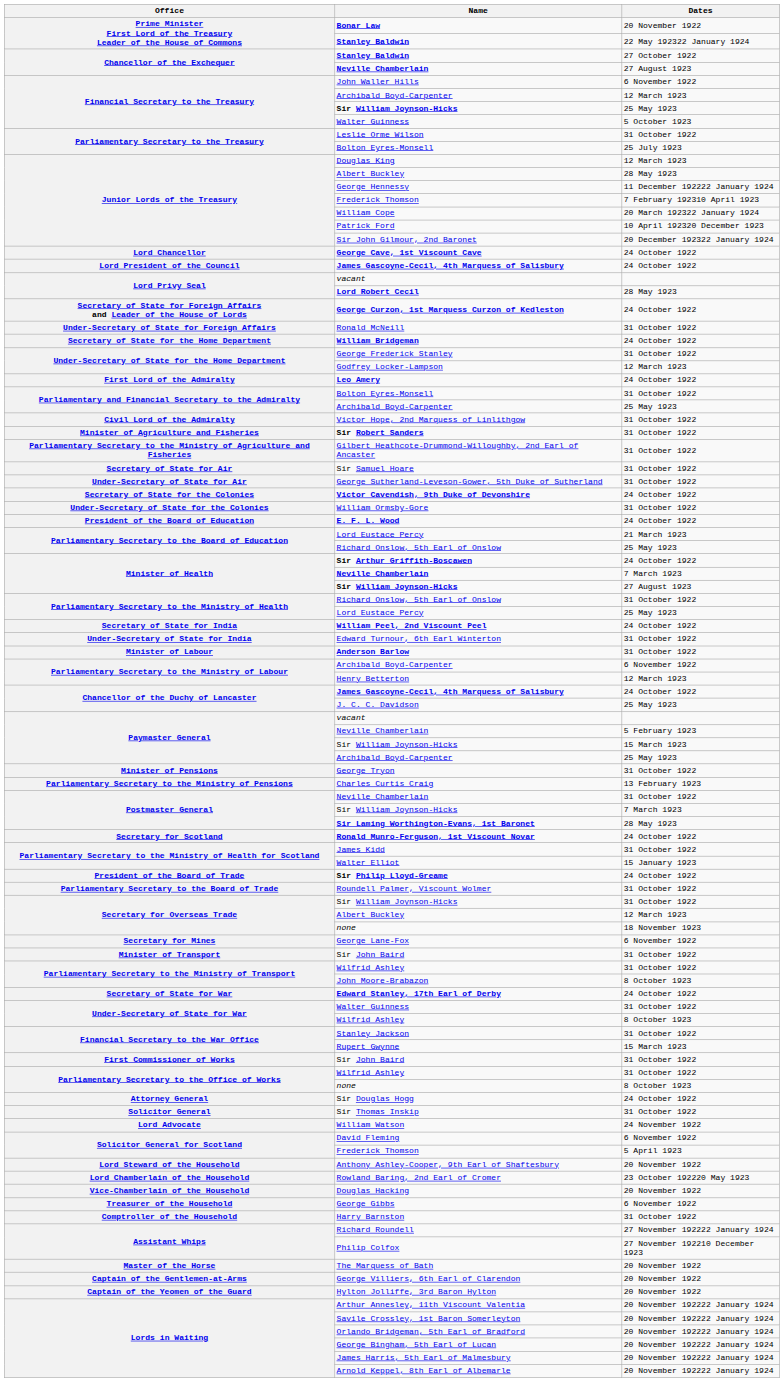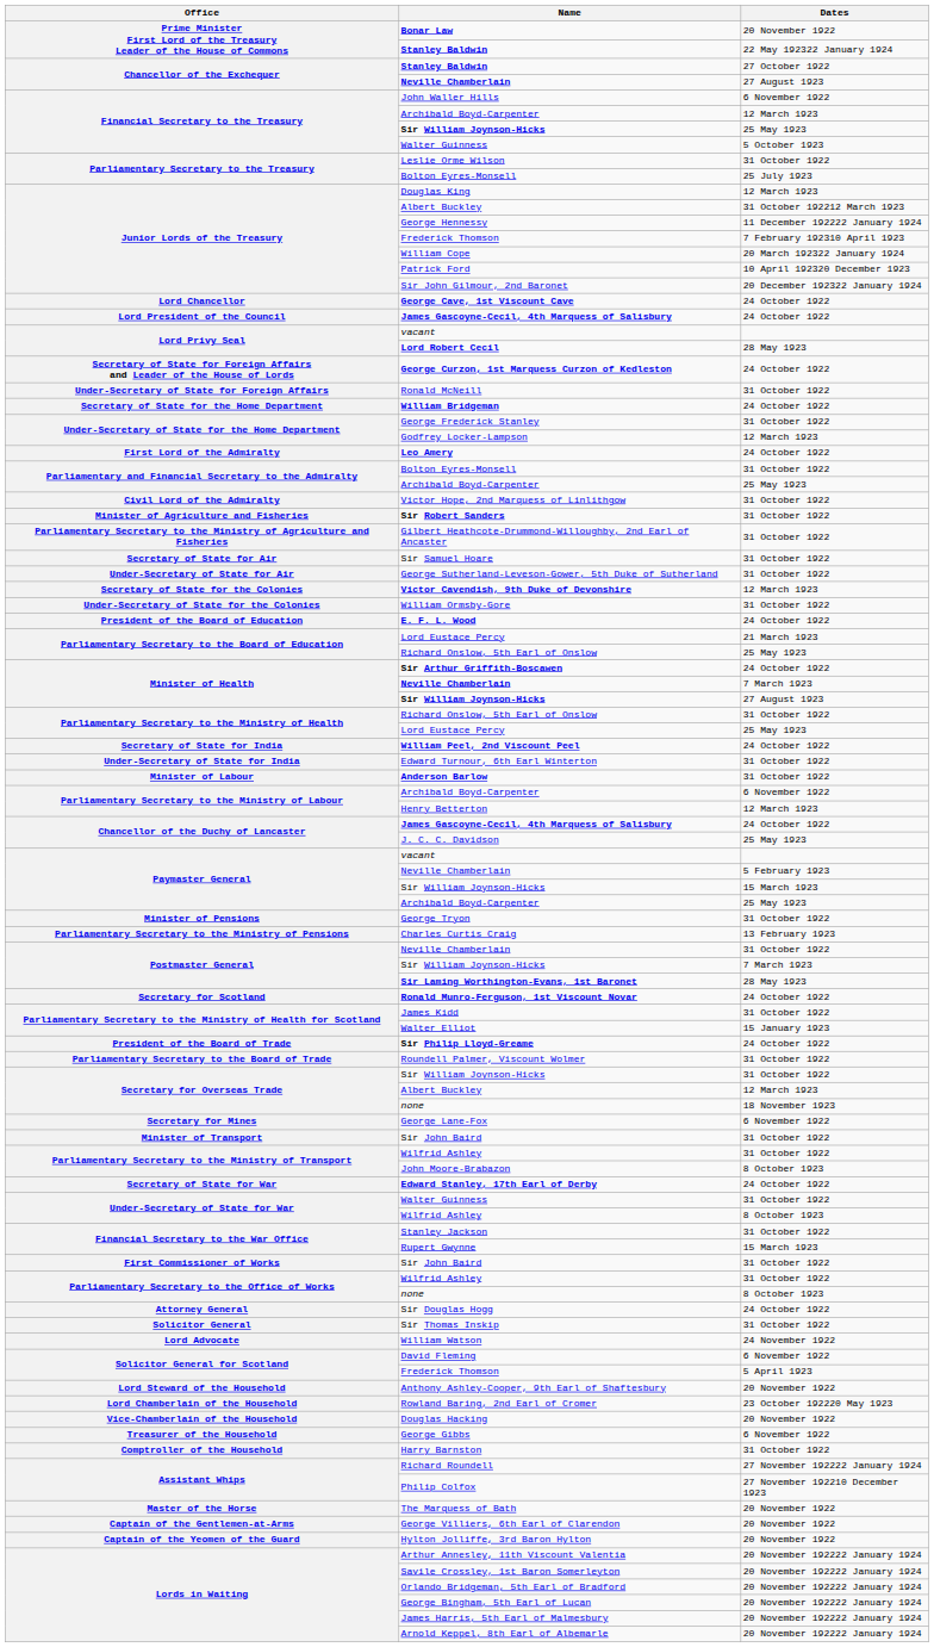Junior Lords of the Treasury / Albert Buckley | Dates: 28 May 1923 -> 31 October 192212 March 1923
Victor Cavendish, 9th Duke of Devonshire | Dates: 24 October 1922 -> 12 March 1923
